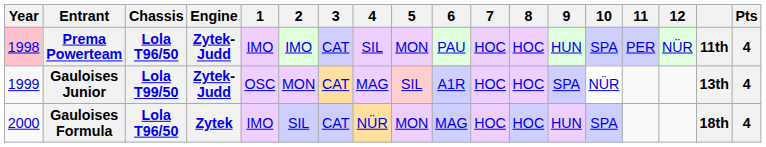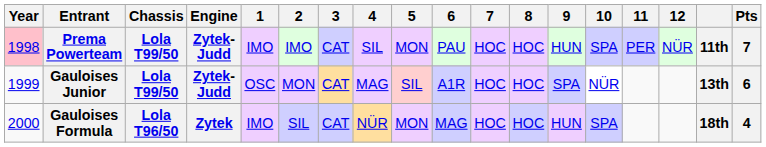Prema Powerteam | Chassis: Lola T96/50 -> Lola T99/50
Prema Powerteam | Pts: 4 -> 7
Gauloises Junior | Pts: 4 -> 6
